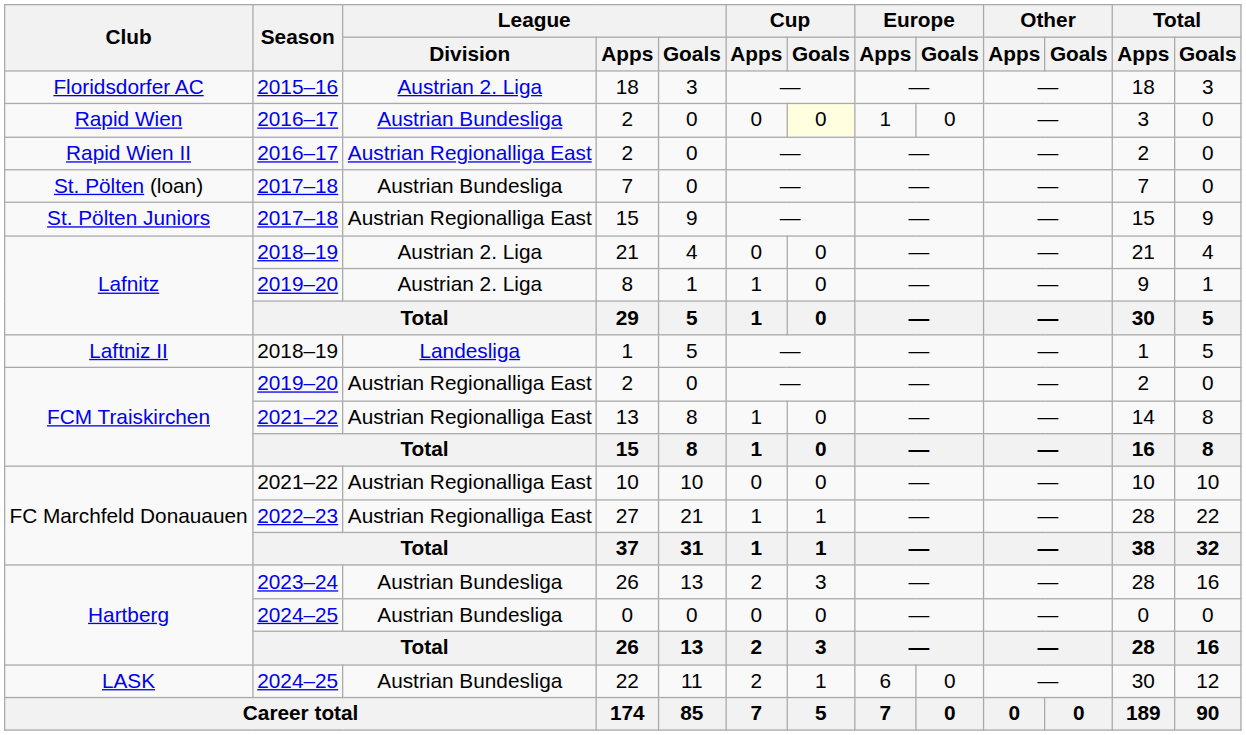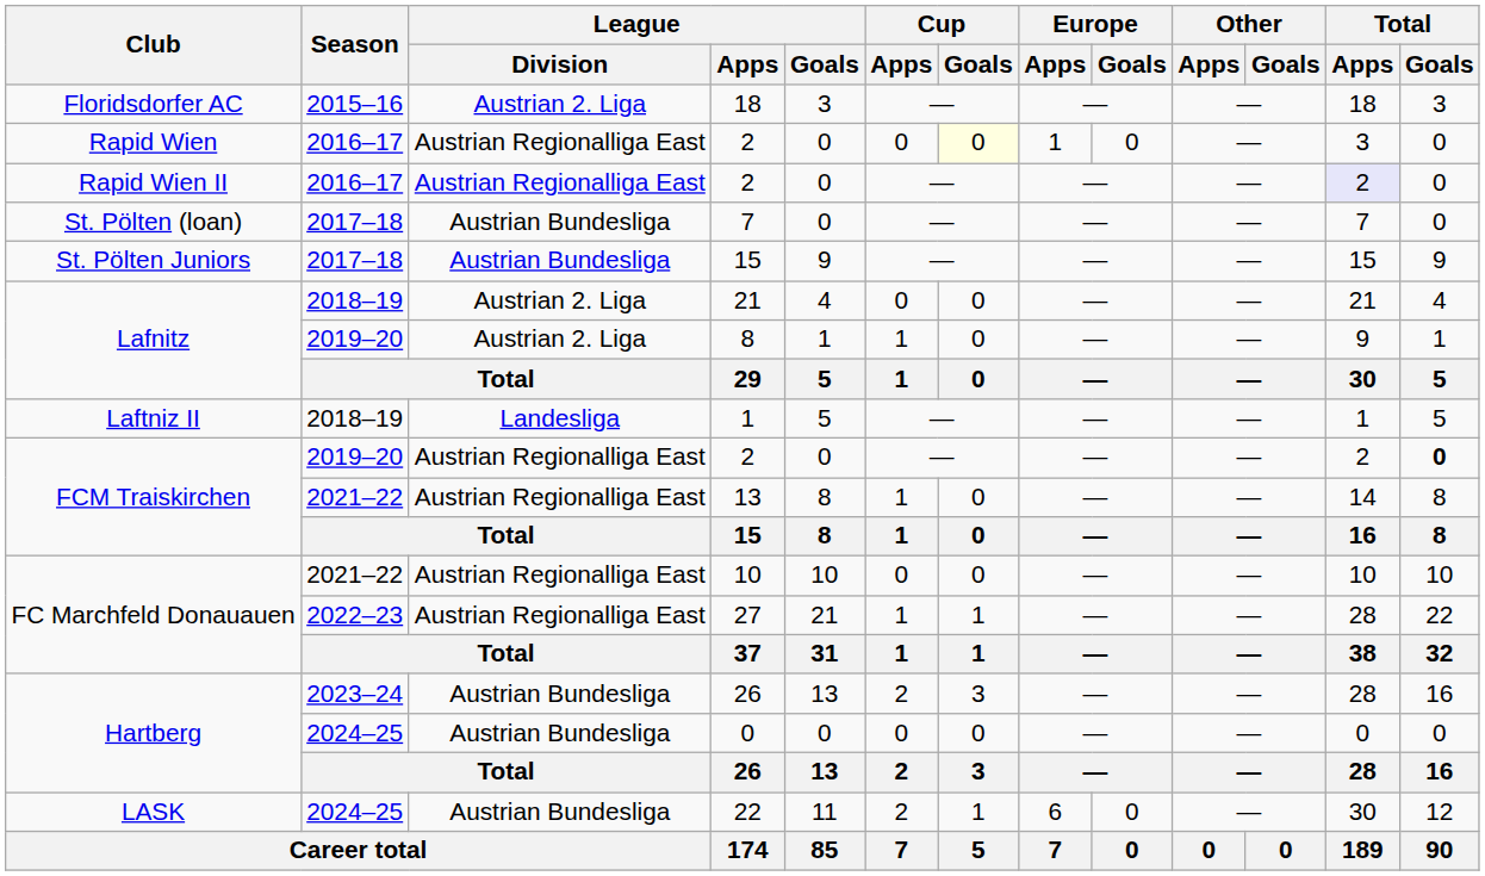Rapid Wien / 2 | League / Division: Austrian Bundesliga -> Austrian Regionalliga East
Rapid Wien II / 2 | Total / Apps: no background -> lavender background
St. Pölten Juniors / 15 | League / Division: Austrian Regionalliga East -> Austrian Bundesliga
FCM Traiskirchen / 2 | Total / Goals: normal -> bold
